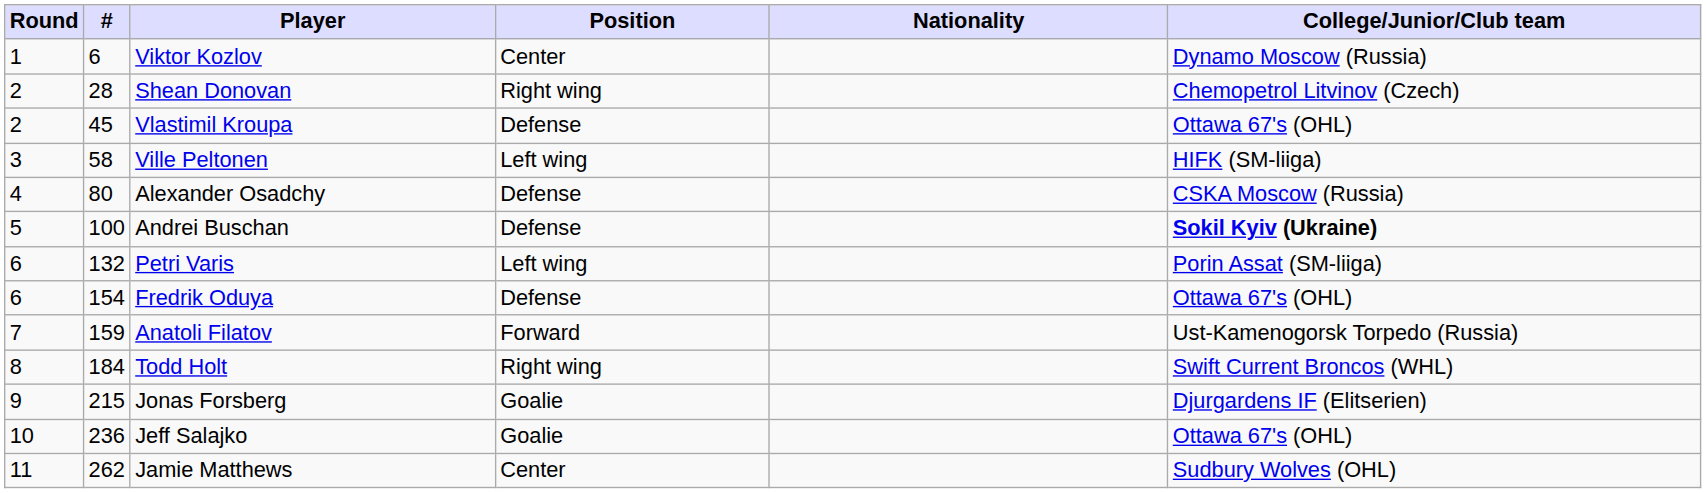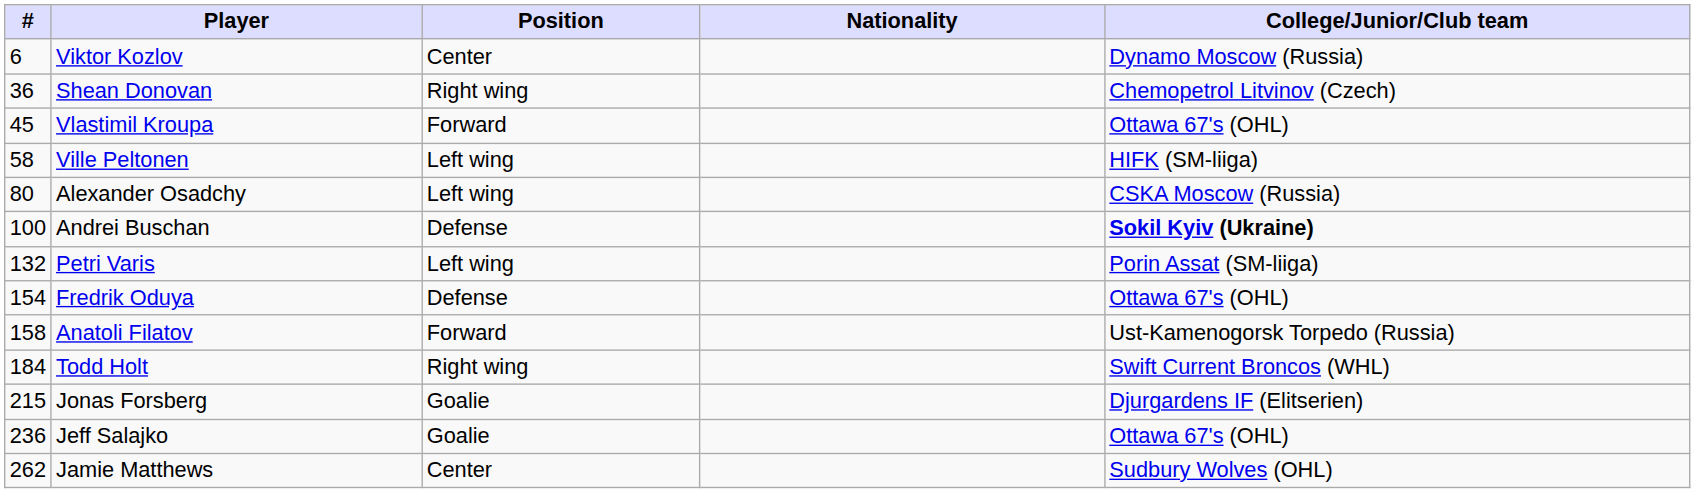- column: Round | 1 | 2 | 2 | 3 | 4 | 5 | 6 | 6 | 7 | 8 | 9 | 10 | 11
Shean Donovan | #: 28 -> 36
Vlastimil Kroupa | Position: Defense -> Forward
Alexander Osadchy | Position: Defense -> Left wing
Anatoli Filatov | #: 159 -> 158
